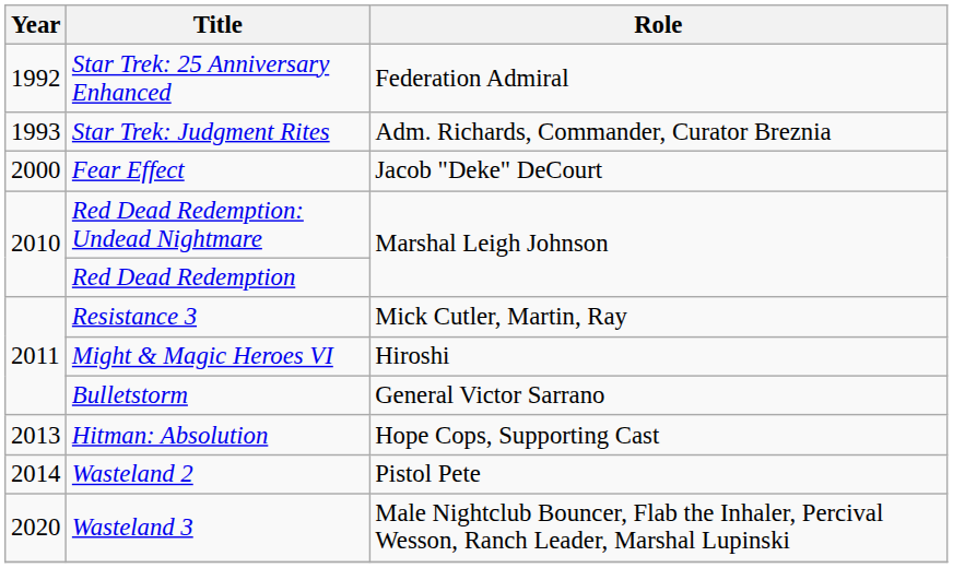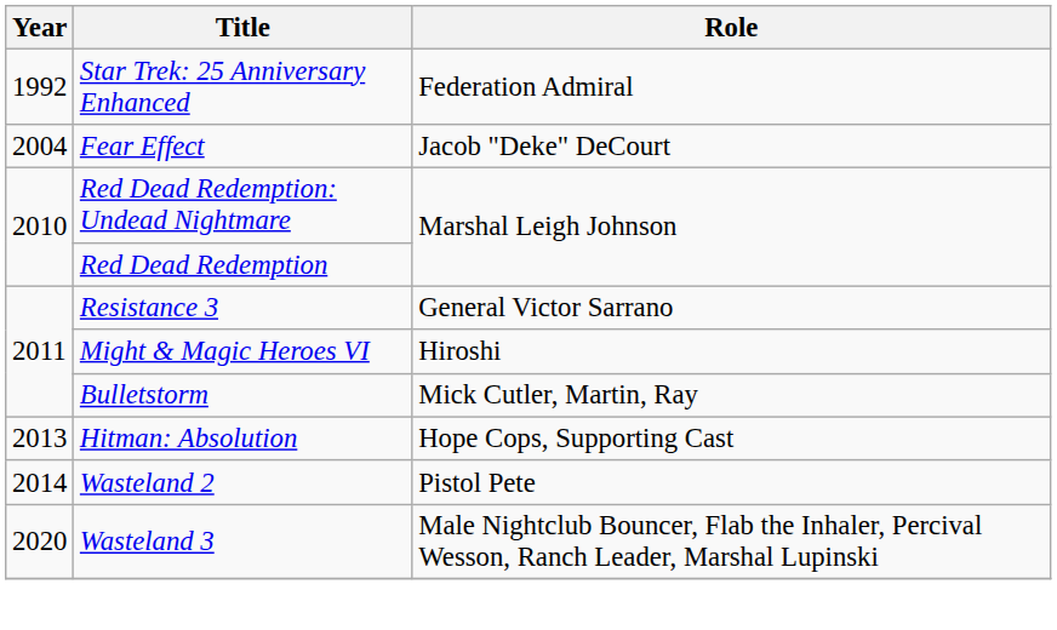- row: 1993 | Star Trek: Judgment Rites | Adm. Richards, Commander, Curator Breznia
Fear Effect | Year: 2000 -> 2004
Resistance 3 | Role: Mick Cutler, Martin, Ray -> General Victor Sarrano
Bulletstorm | Role: General Victor Sarrano -> Mick Cutler, Martin, Ray
